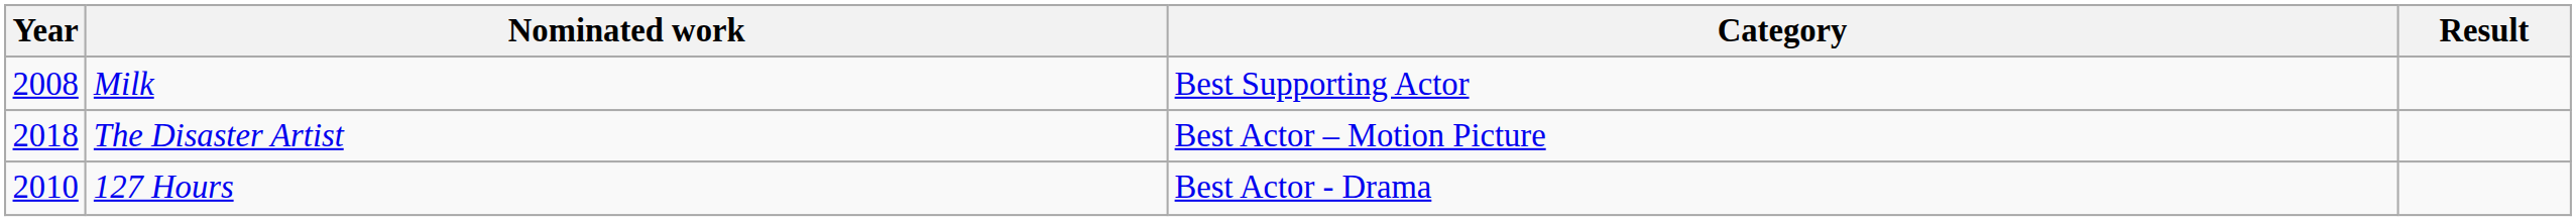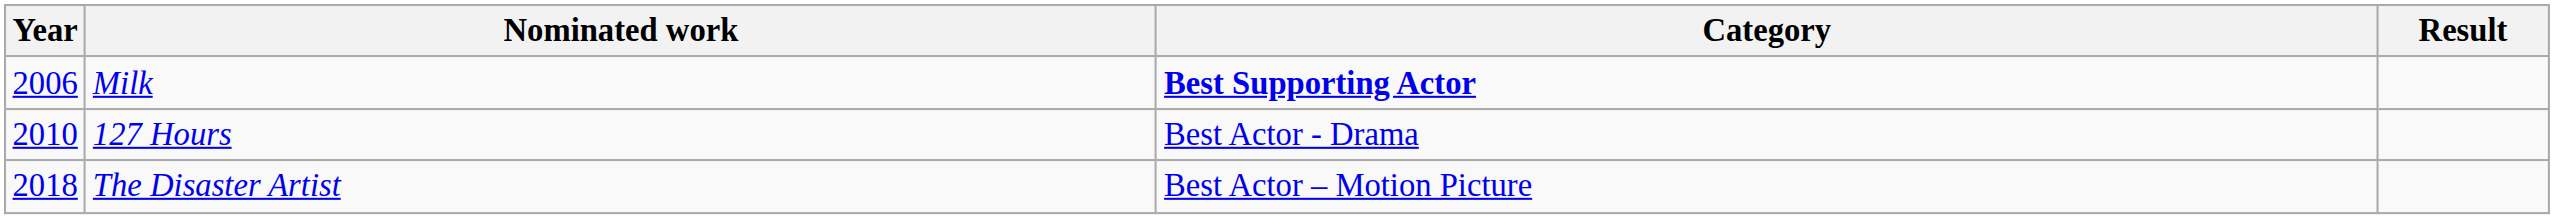Milk | Year: 2008 -> 2006
Milk | Category: normal -> bold
rows swapped: 127 Hours <-> The Disaster Artist
